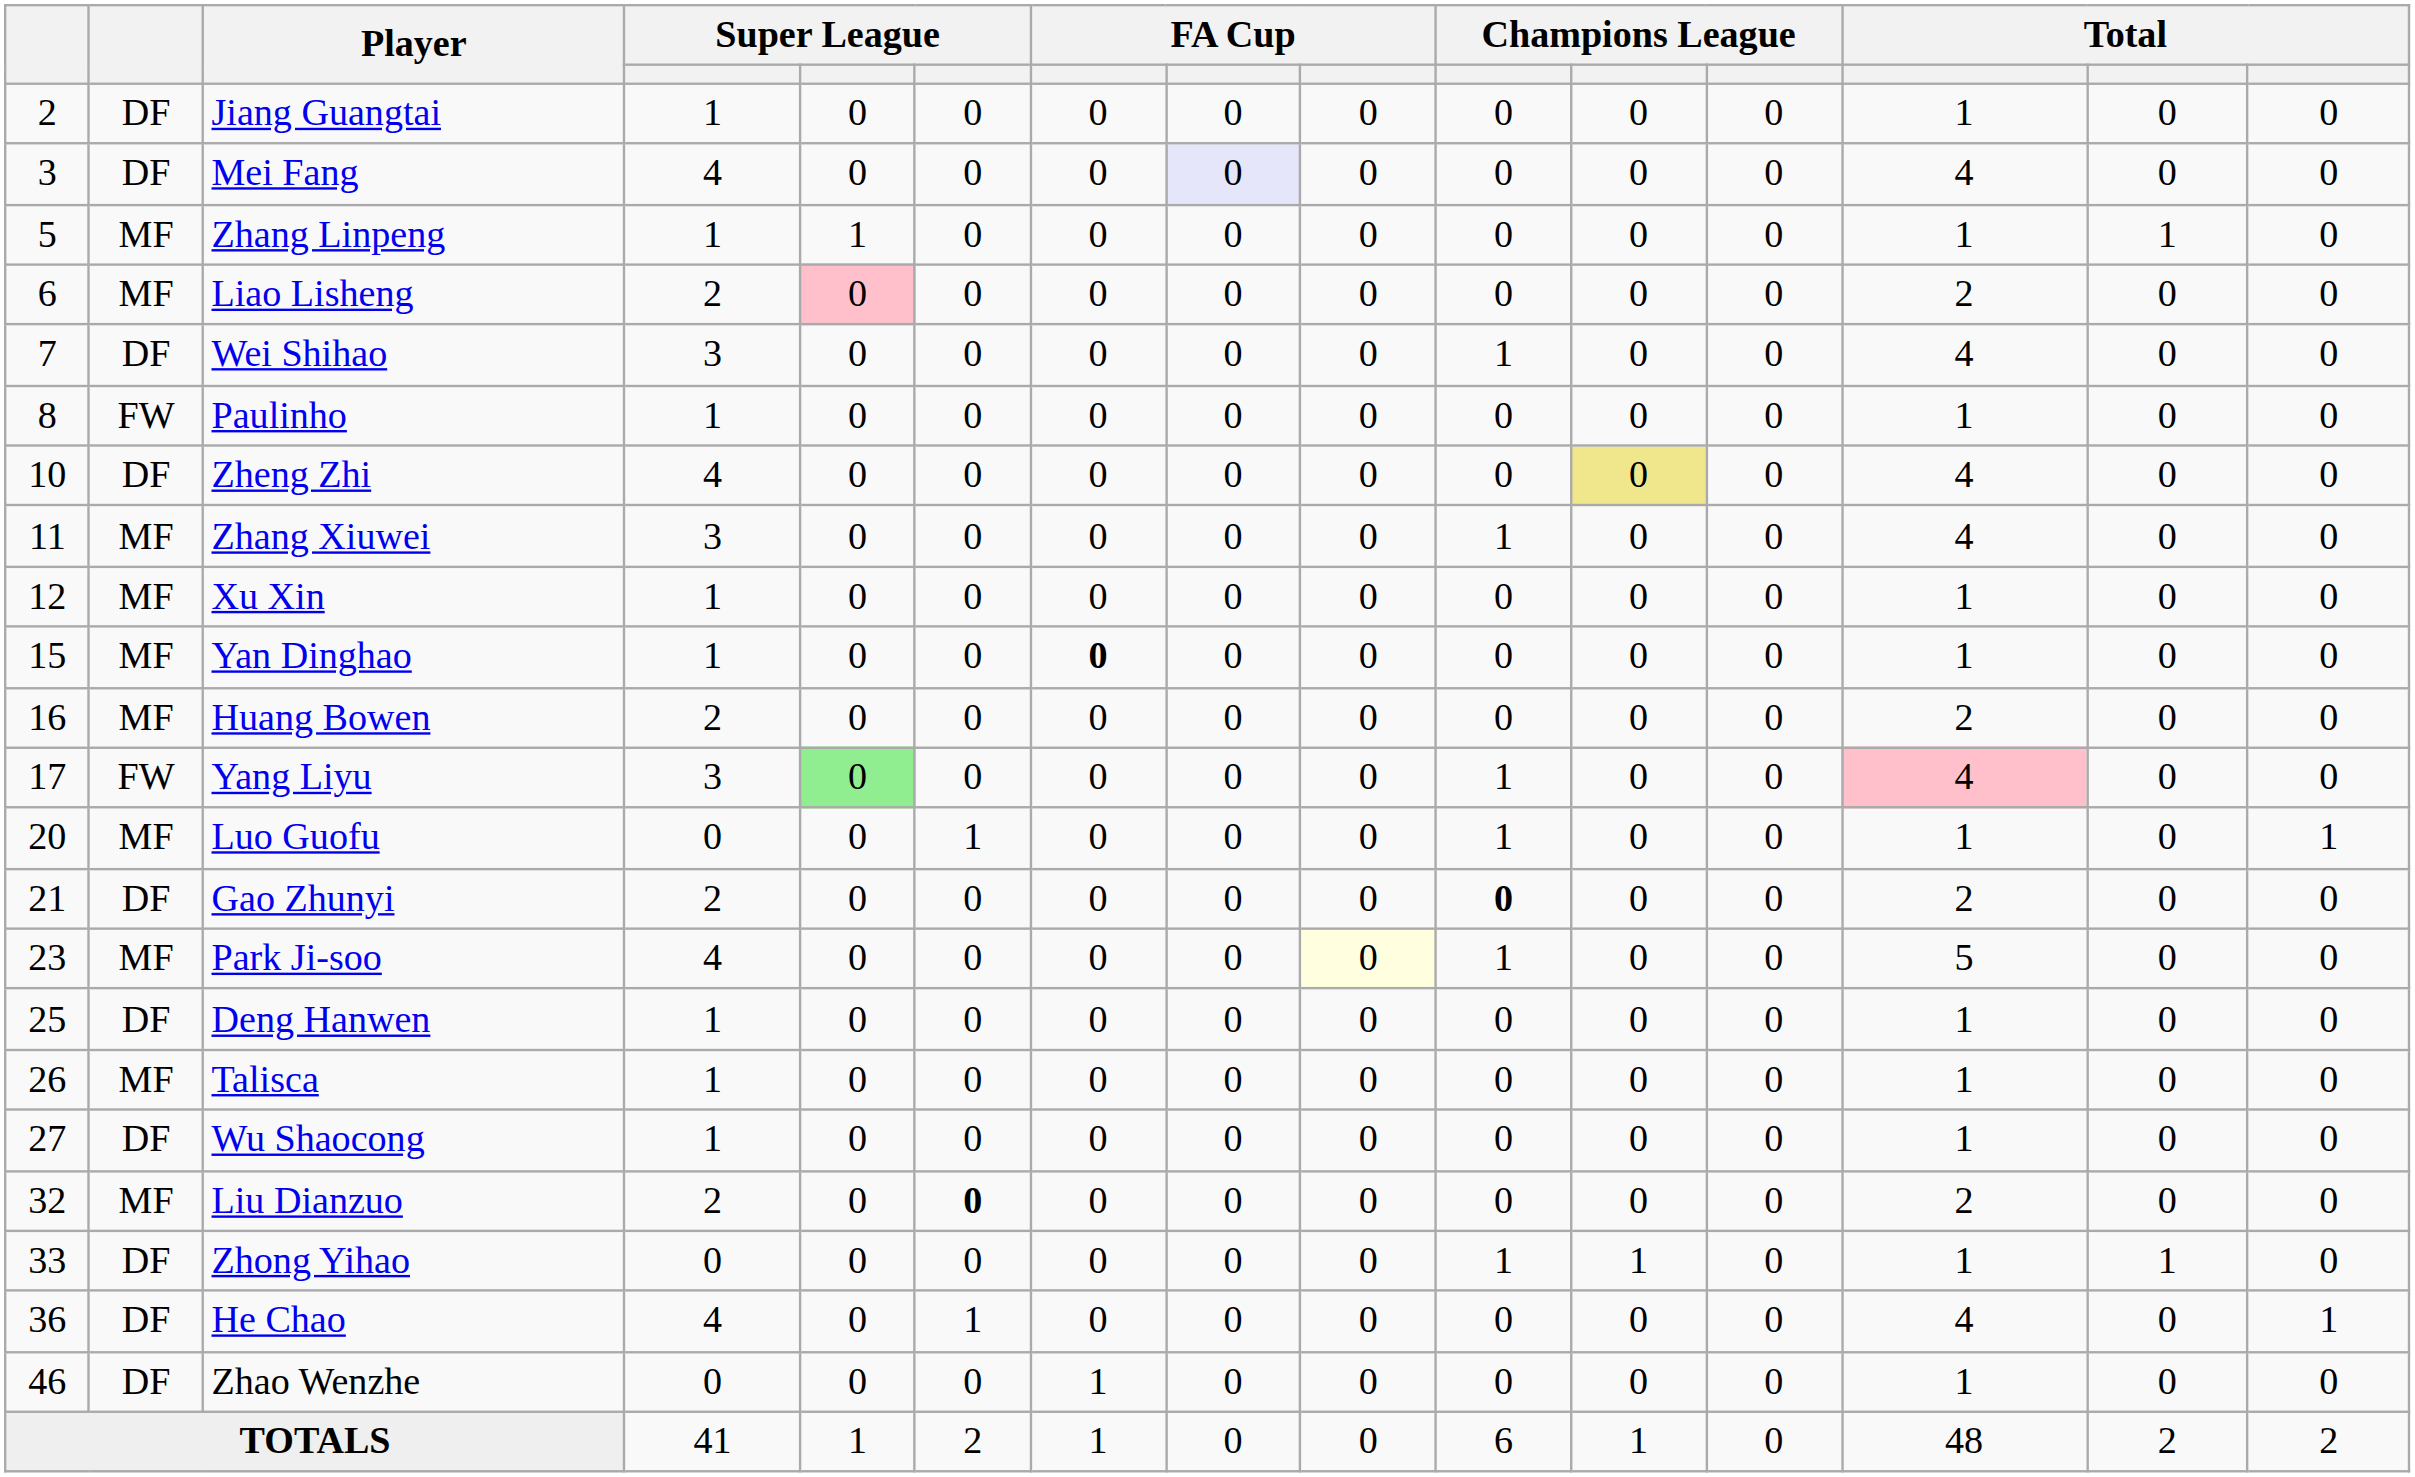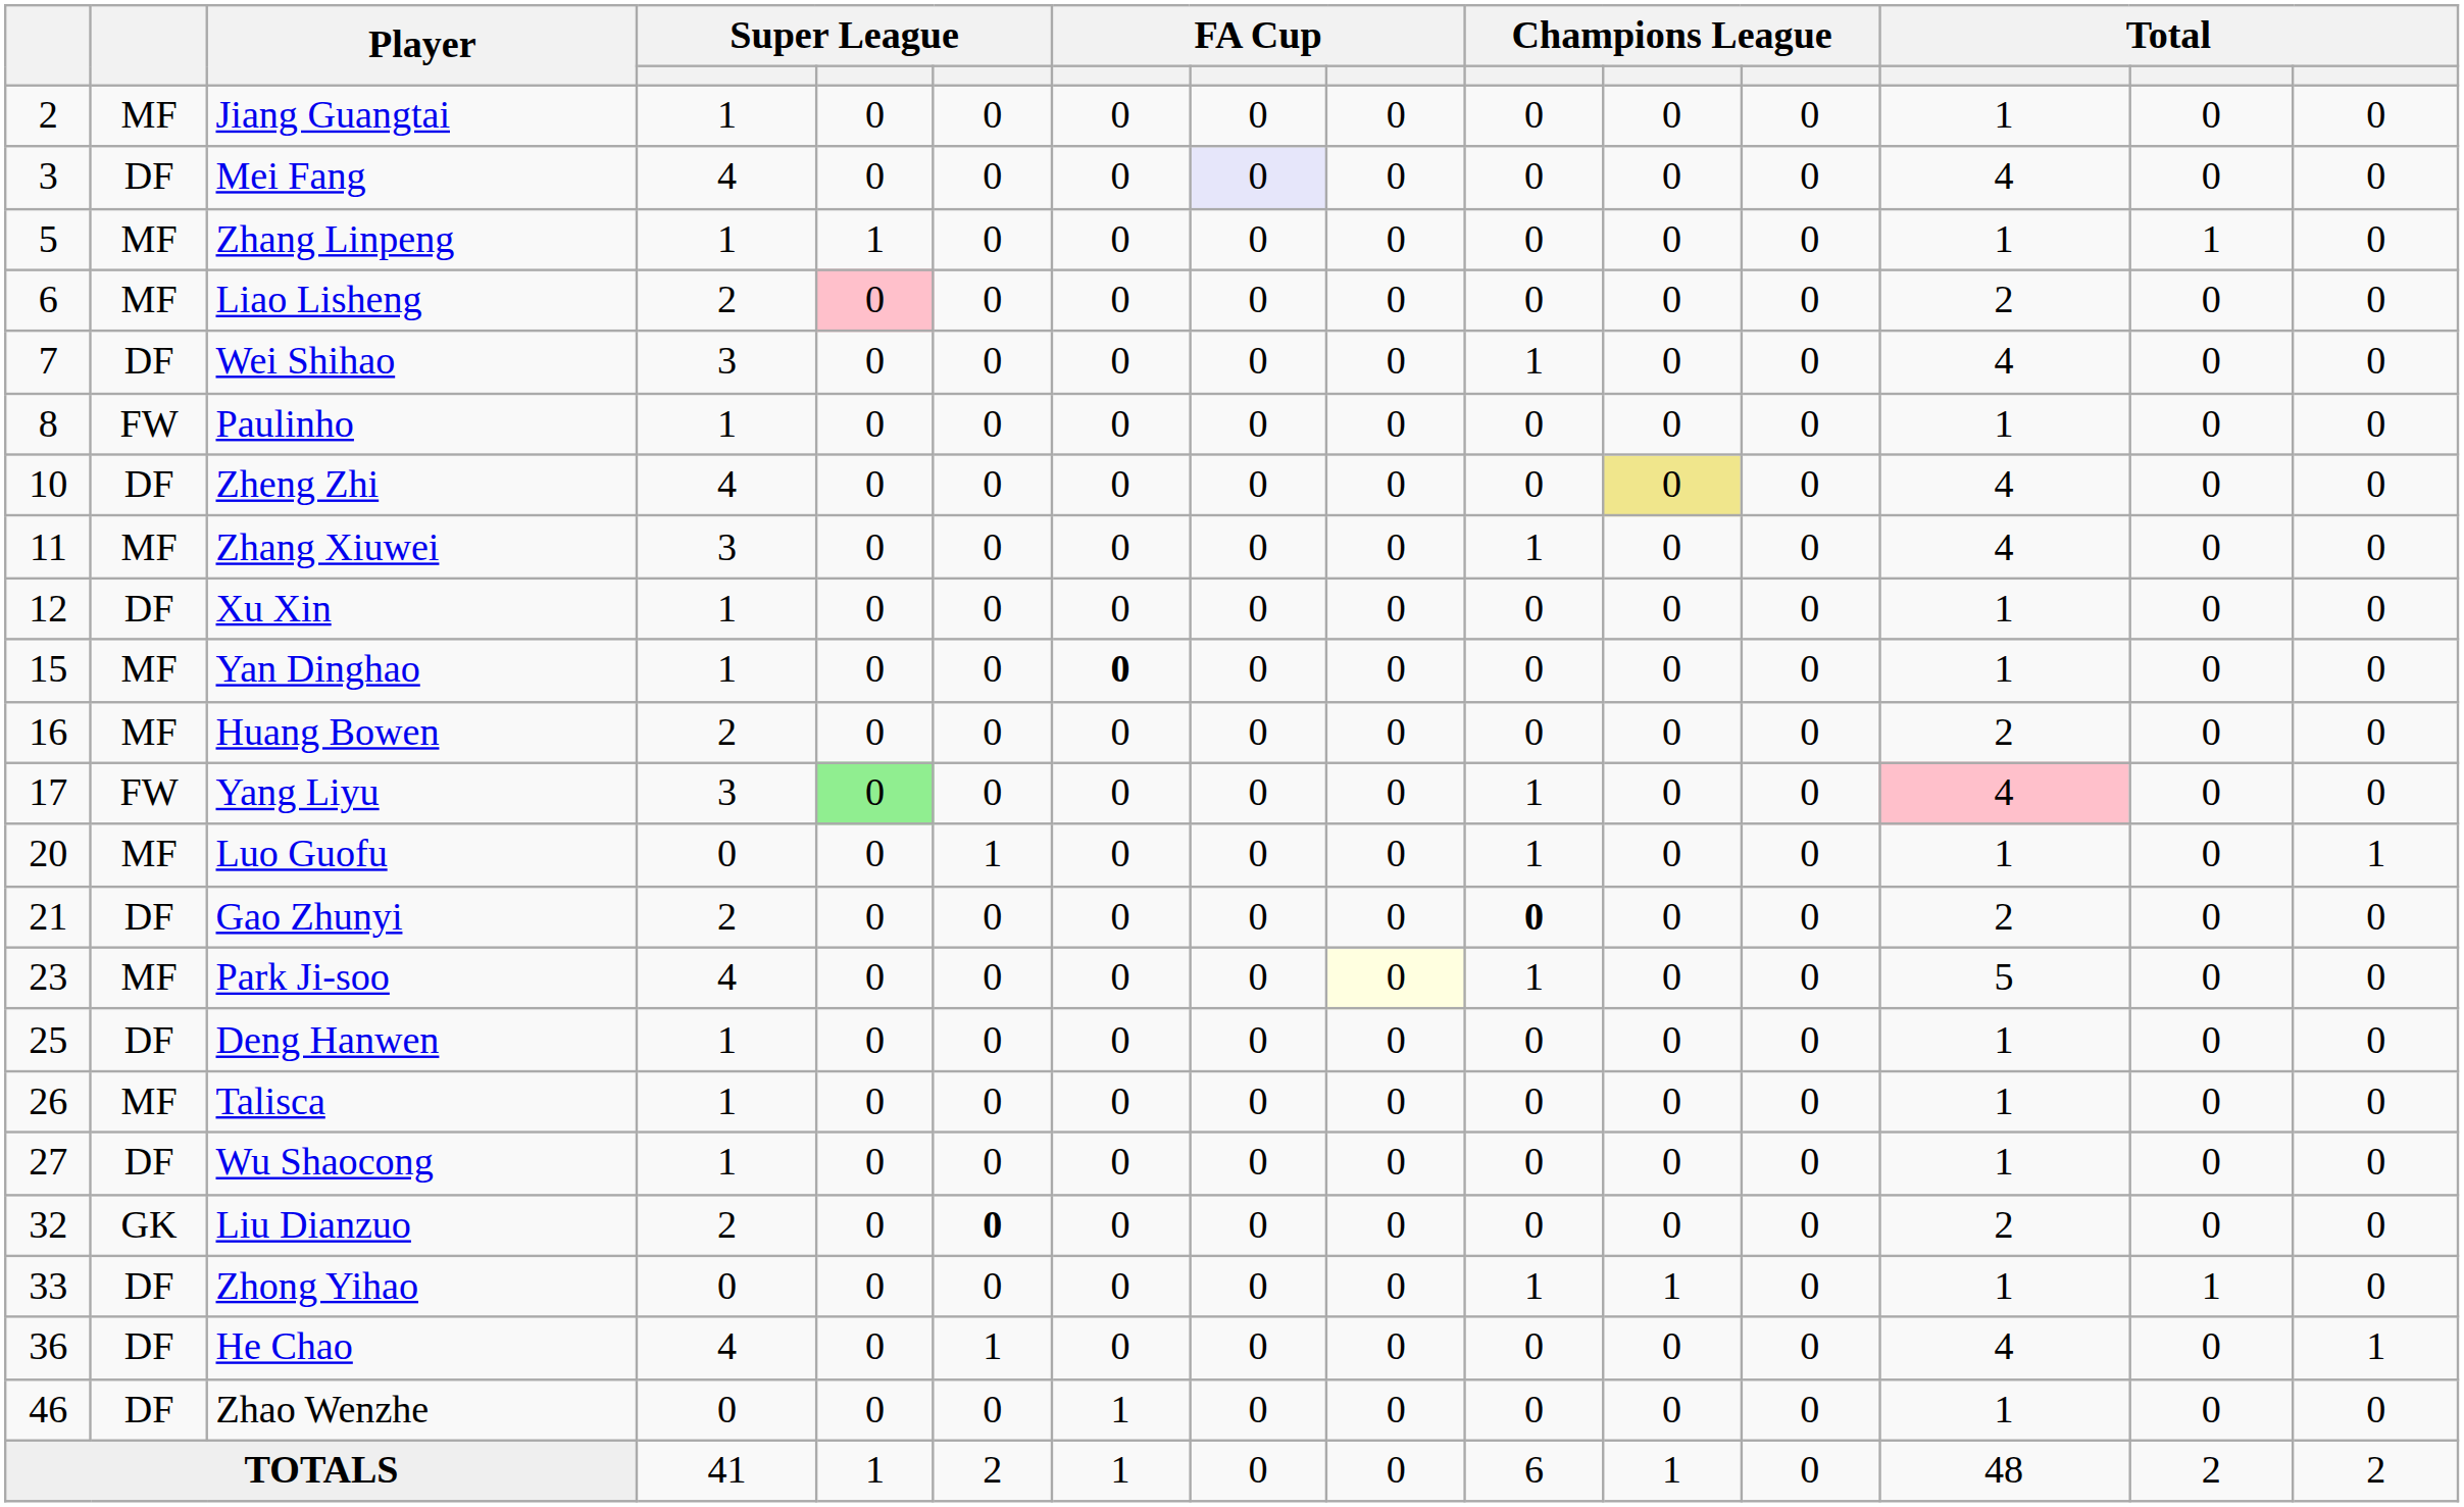Jiang Guangtai | column 2: DF -> MF
Xu Xin | column 2: MF -> DF
Liu Dianzuo | column 2: MF -> GK
